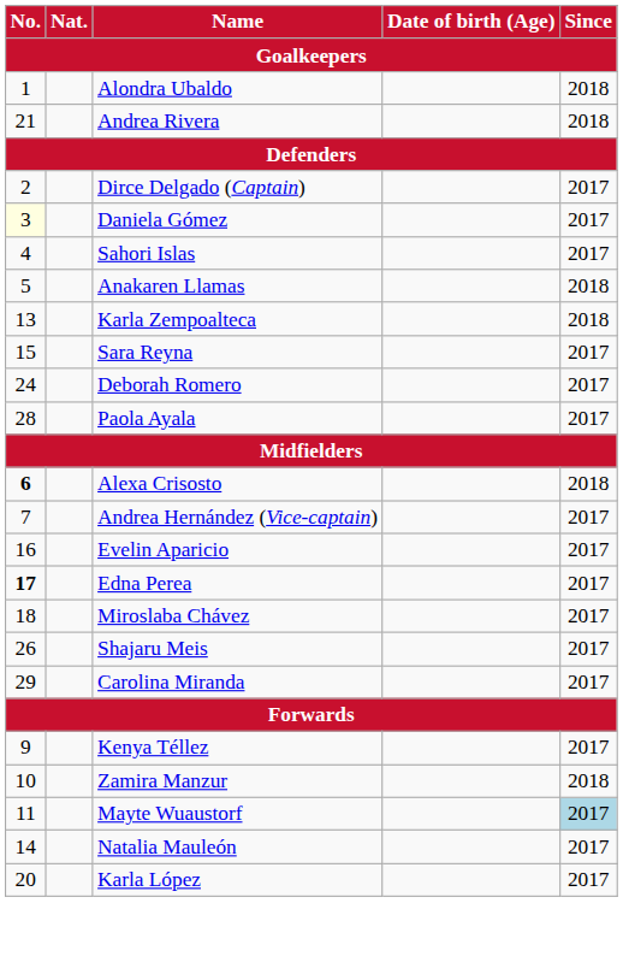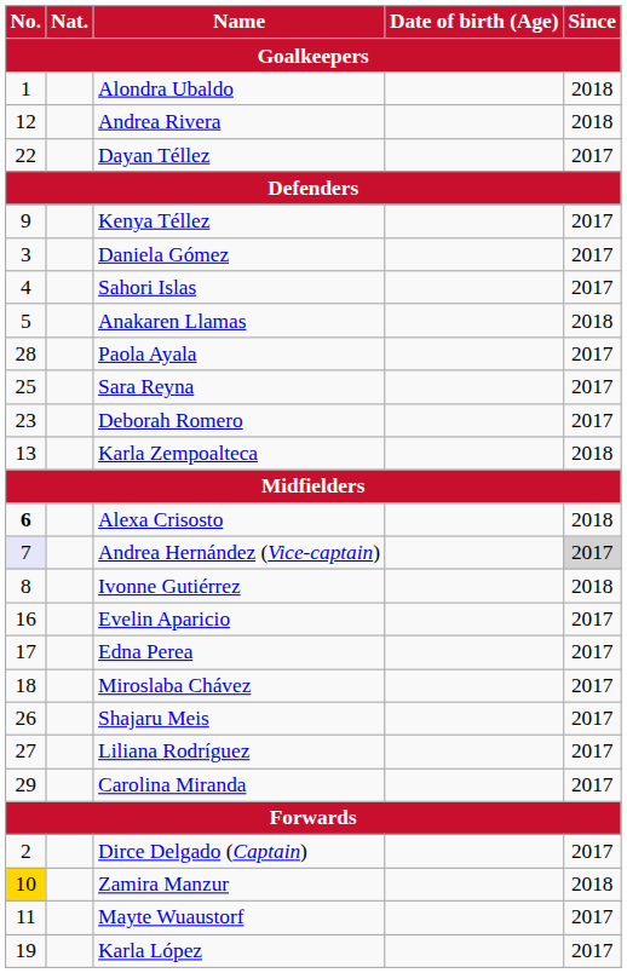Andrea Rivera | No.: 21 -> 12
+ row: 22 | Dayan Téllez | 2017
rows swapped: Dirce Delgado (Captain) <-> Kenya Téllez
Daniela Gómez | No.: lightyellow background -> no background
rows swapped: Karla Zempoalteca <-> Paola Ayala
Sara Reyna | No.: 15 -> 25
Deborah Romero | No.: 24 -> 23
Andrea Hernández (Vice-captain) | No.: no background -> lavender background
Andrea Hernández (Vice-captain) | Since: no background -> lightgrey background
+ row: 8 | Ivonne Gutiérrez | 2018
Edna Perea | No.: bold -> normal
+ row: 27 | Liliana Rodríguez | 2017
Zamira Manzur | No.: no background -> gold background
Mayte Wuaustorf | Since: lightblue background -> no background
- row: 14 | Natalia Mauleón | 2017
Karla López | No.: 20 -> 19
